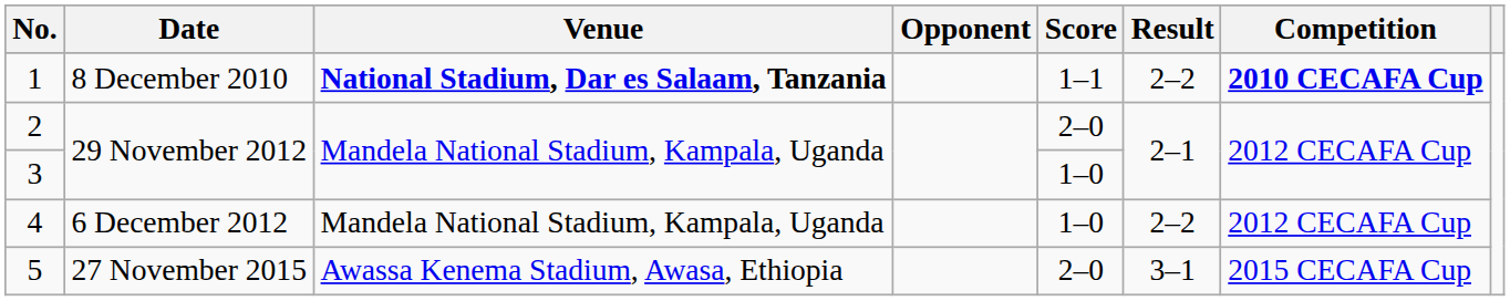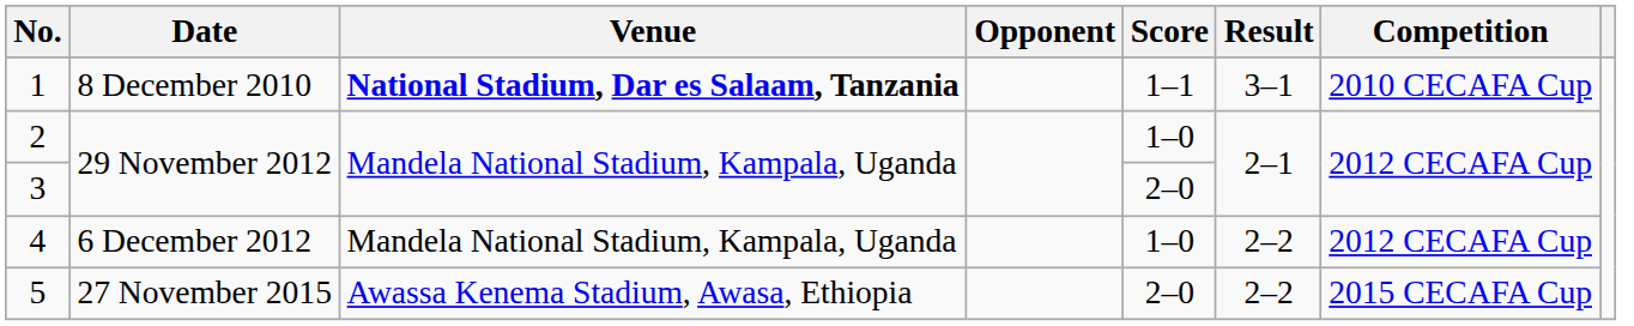1 | Result: 2–2 -> 3–1
1 | Competition: bold -> normal
2 | Score: 2–0 -> 1–0
3 | Score: 1–0 -> 2–0
5 | Result: 3–1 -> 2–2
